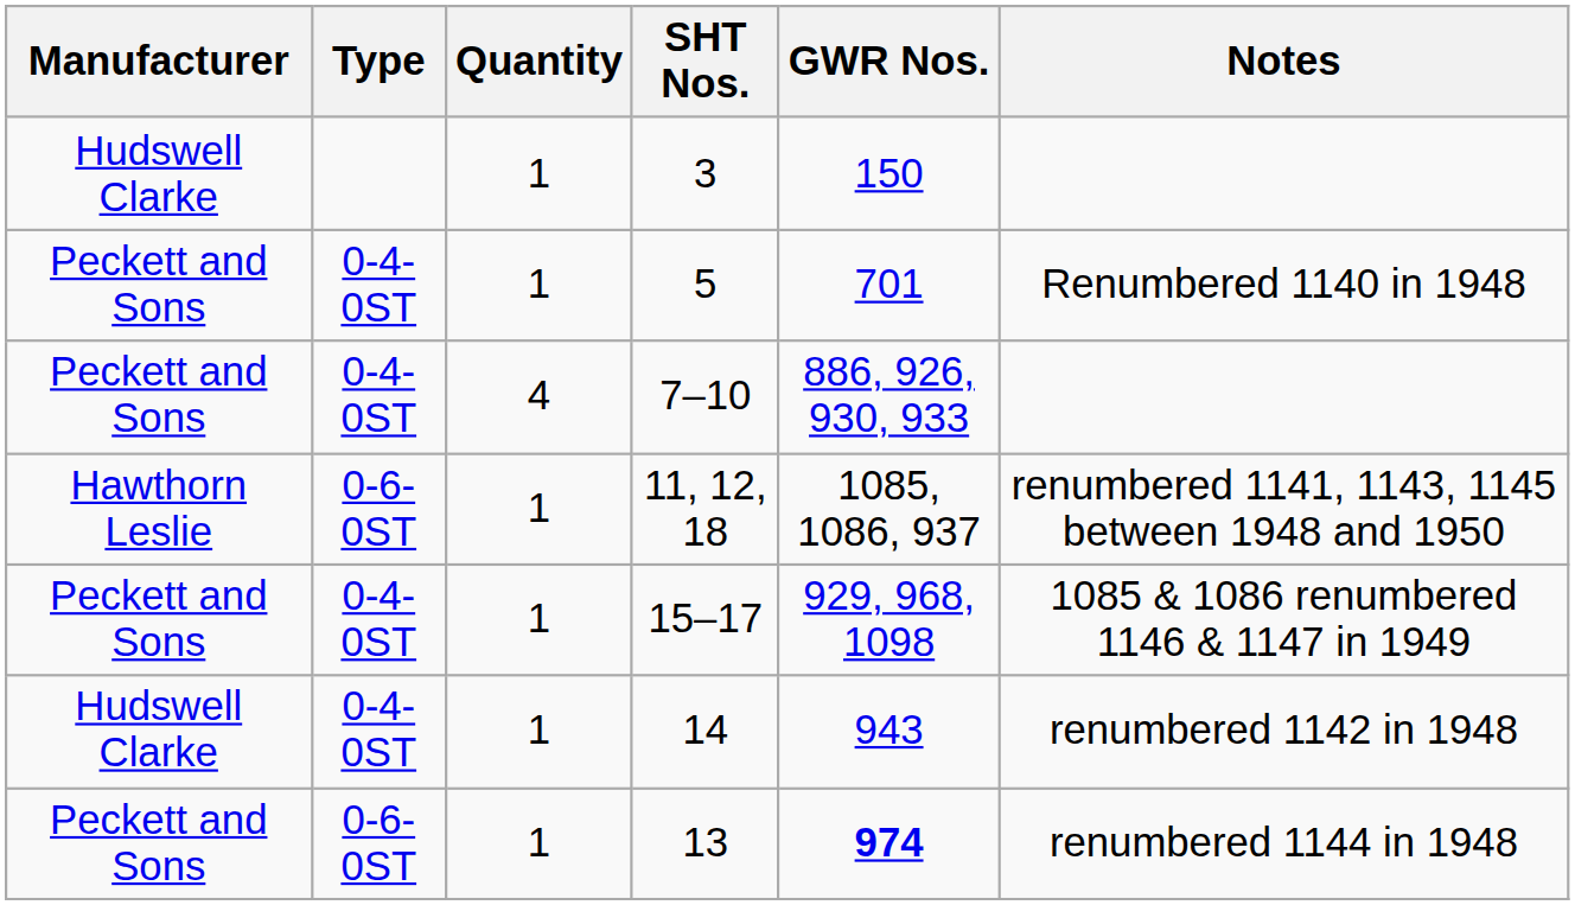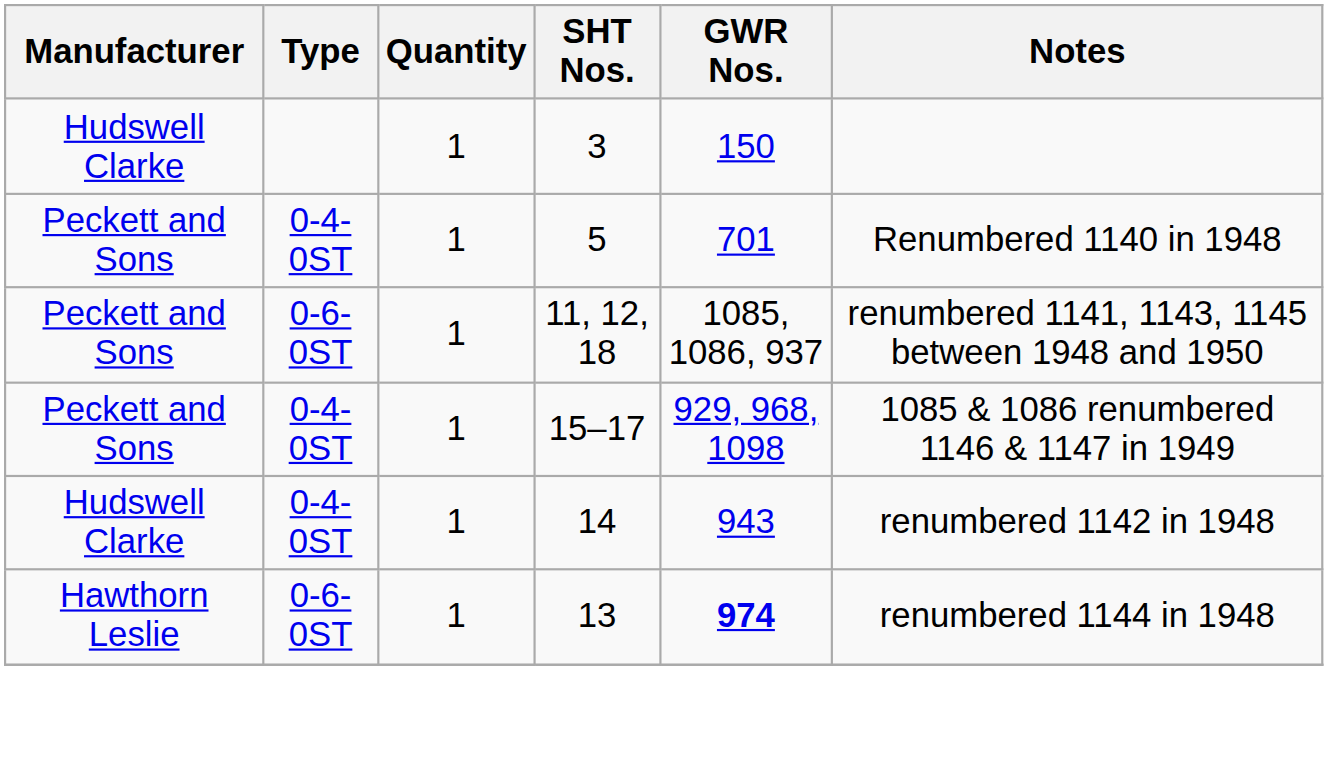- row: Peckett and Sons | 0-4-0ST | 4 | 7–10 | 886, 926, 930, 933
11, 12, 18 | Manufacturer: Hawthorn Leslie -> Peckett and Sons
13 | Manufacturer: Peckett and Sons -> Hawthorn Leslie
